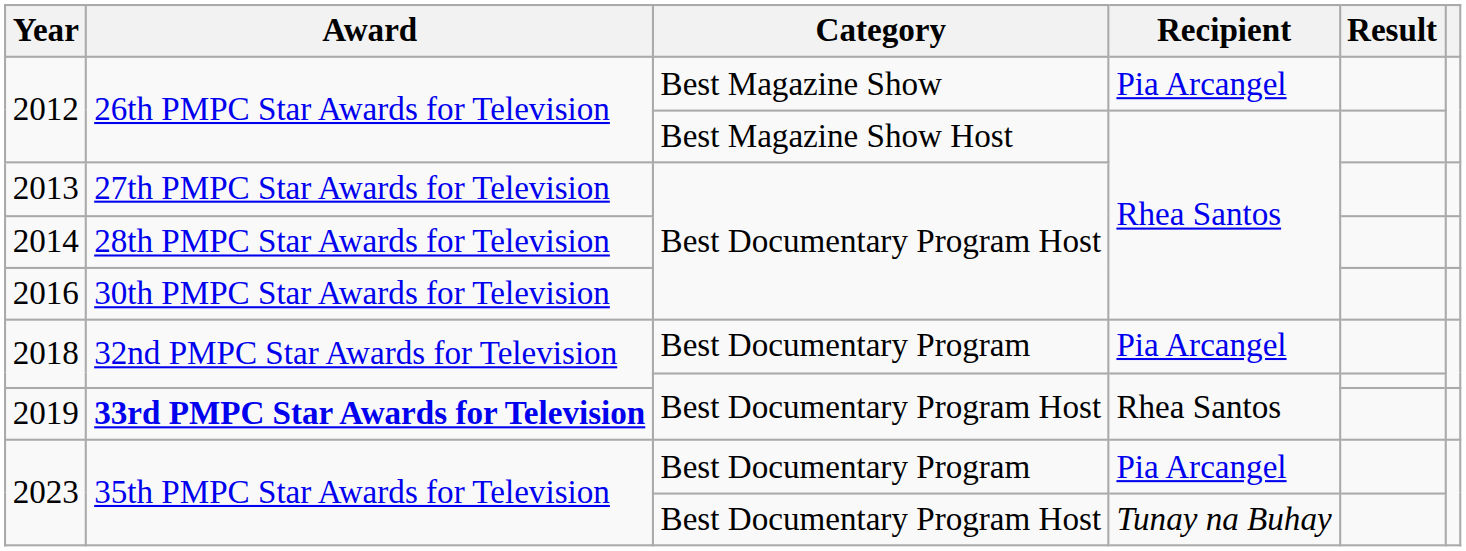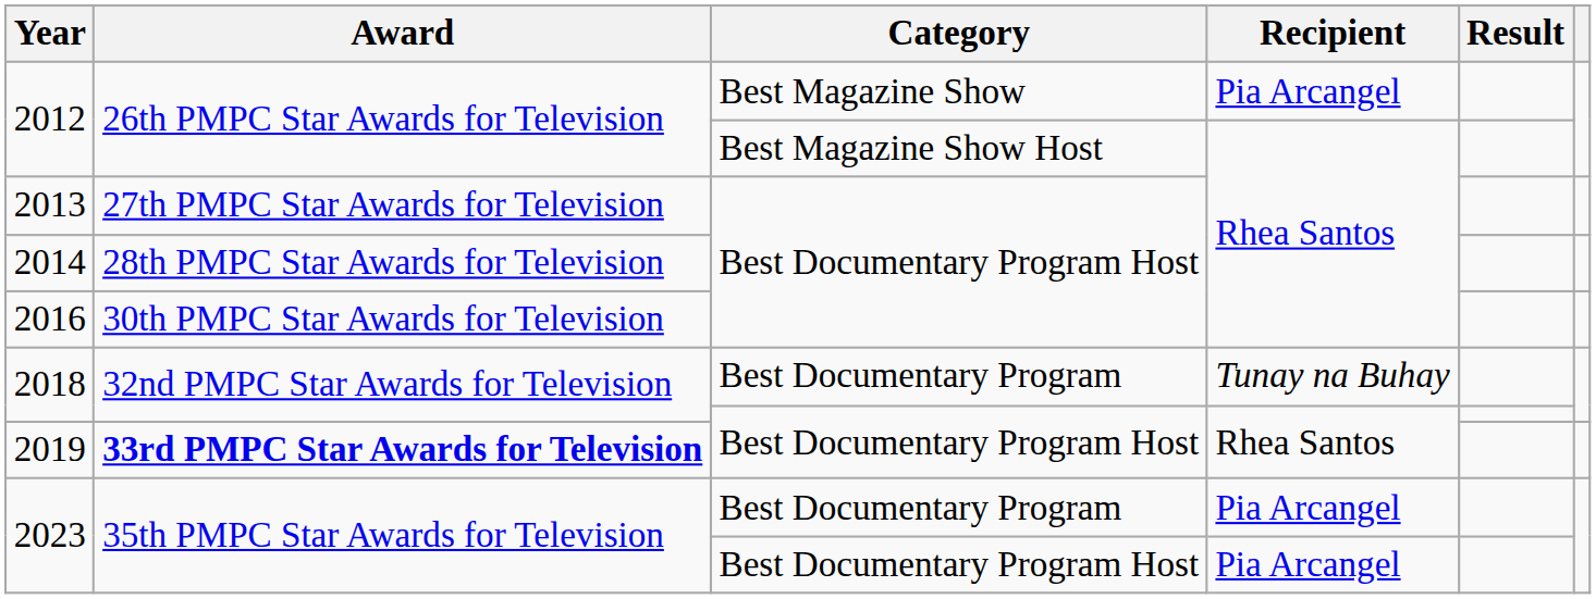2018 / Best Documentary Program | Recipient: Pia Arcangel -> Tunay na Buhay
2023 / Best Documentary Program Host | Recipient: Tunay na Buhay -> Pia Arcangel
